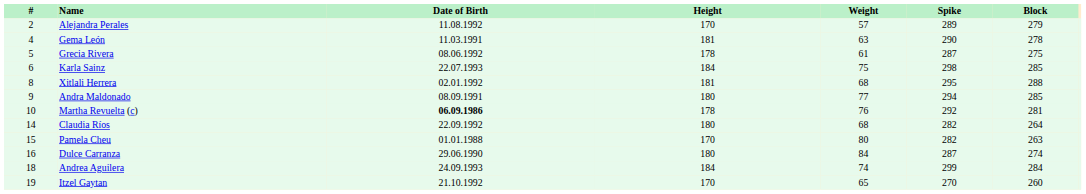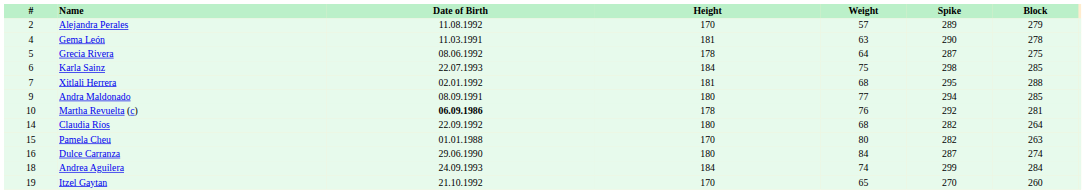Grecia Rivera | Weight: 61 -> 64
Xitlali Herrera | #: 8 -> 7
